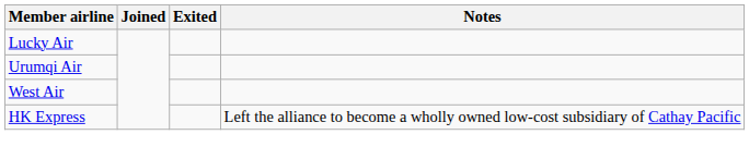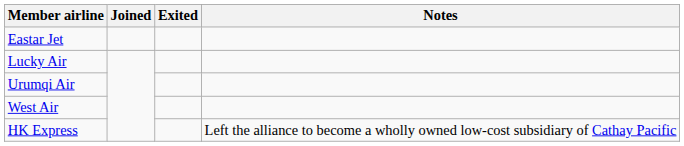+ row: Eastar Jet
